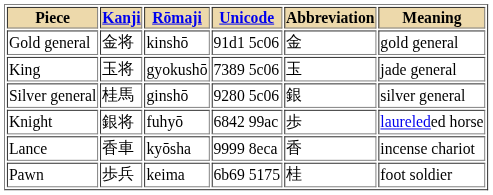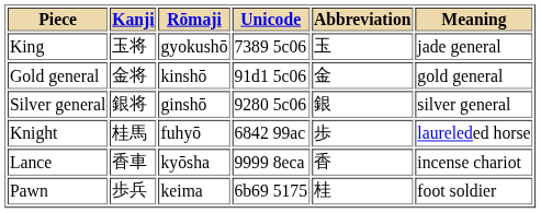rows swapped: King <-> Gold general
Silver general | Kanji: 桂馬 -> 銀将
Knight | Kanji: 銀将 -> 桂馬
